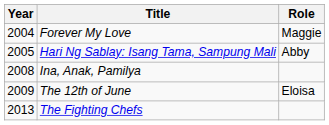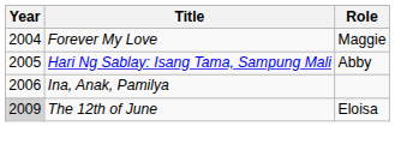Ina, Anak, Pamilya | Year: 2008 -> 2006
The 12th of June | Year: no background -> lightgrey background
- row: 2013 | The Fighting Chefs
